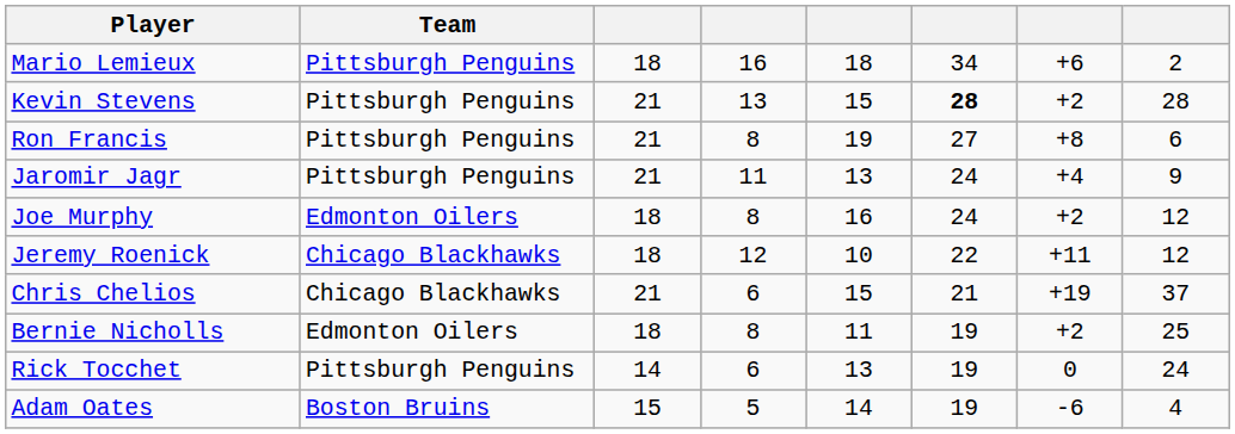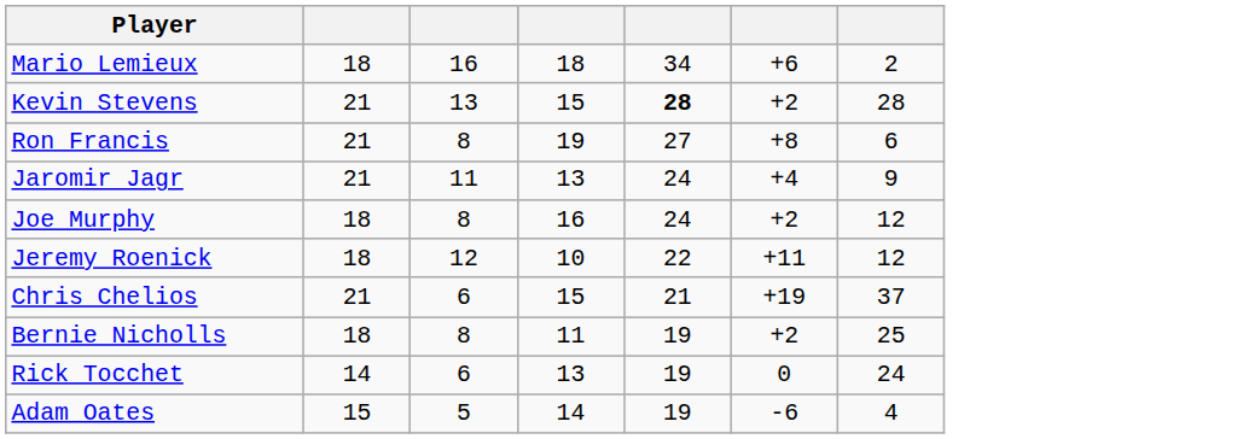- column: Team | Pittsburgh Penguins | Pittsburgh Penguins | Pittsburgh Penguins | Pittsburgh Penguins | Edmonton Oilers | Chicago Blackhawks | Chicago Blackhawks | Edmonton Oilers | Pittsburgh Penguins | Boston Bruins
